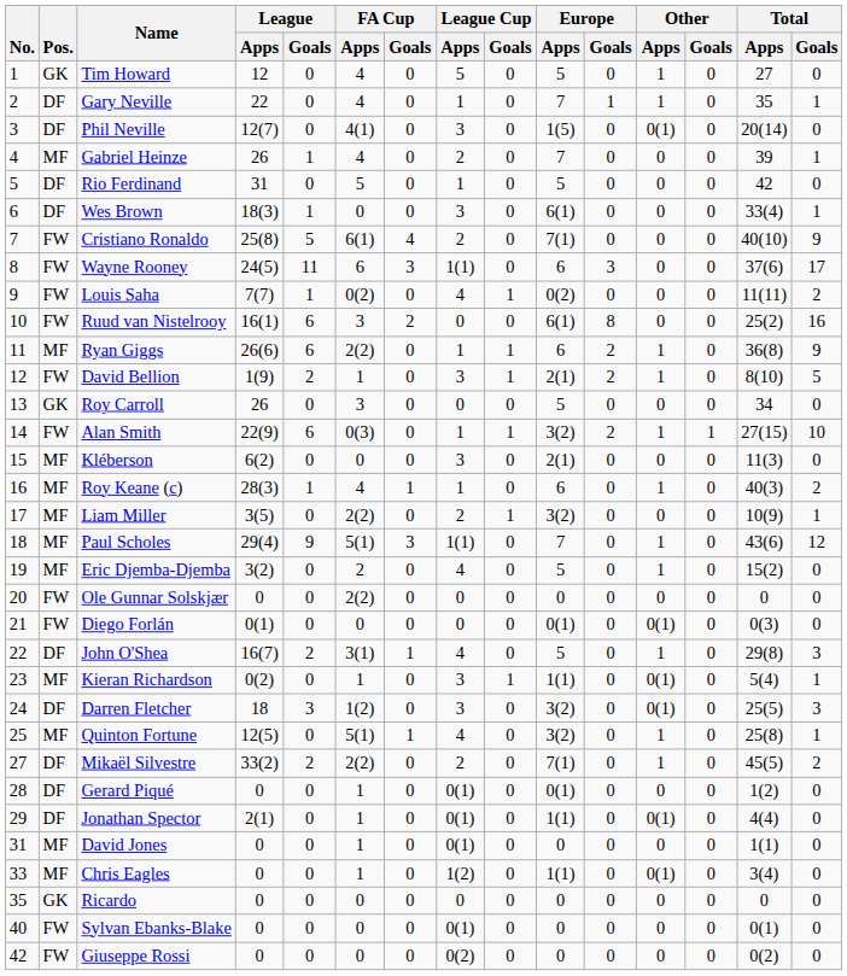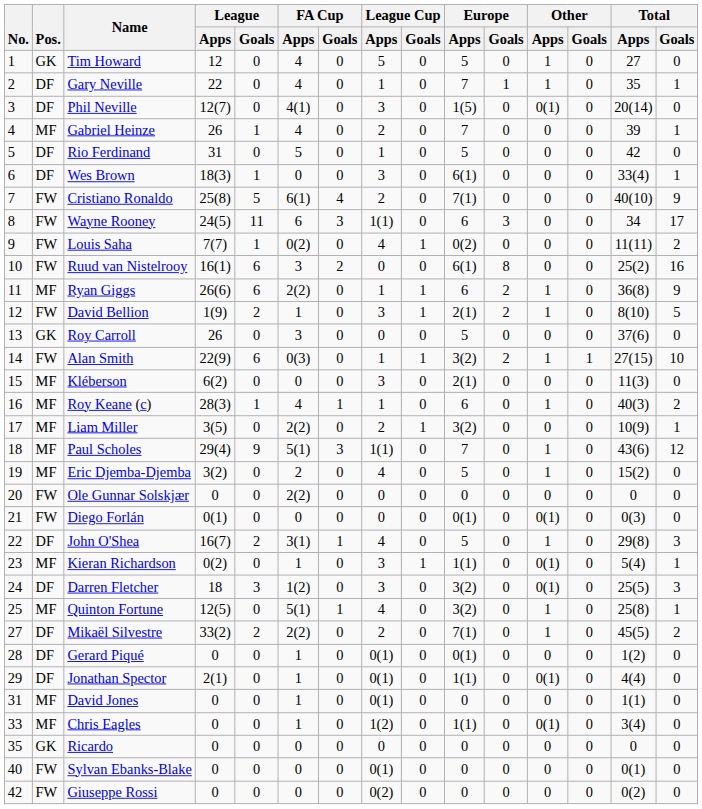Wayne Rooney | Total / Apps: 37(6) -> 34
Roy Carroll | Total / Apps: 34 -> 37(6)
